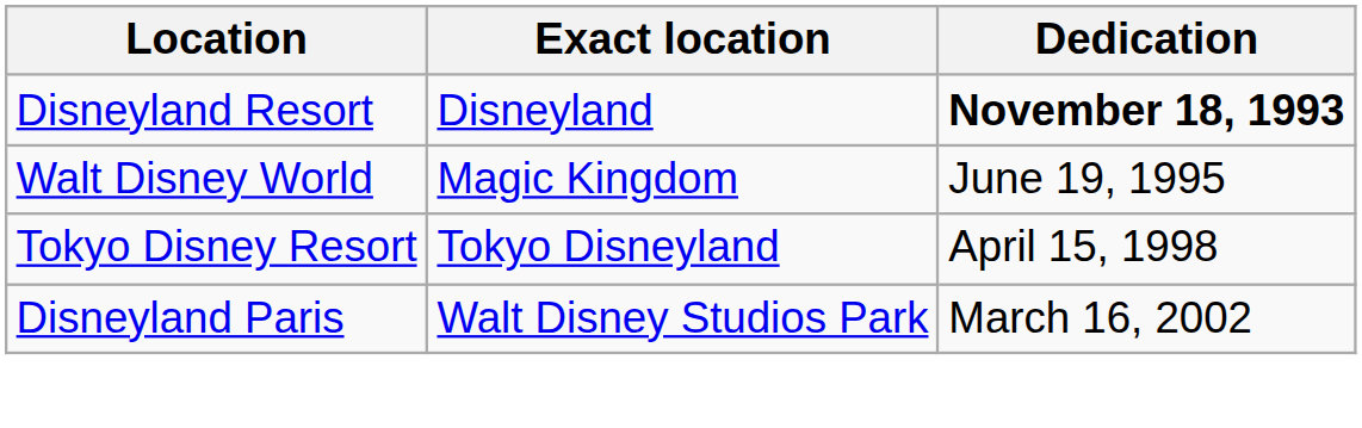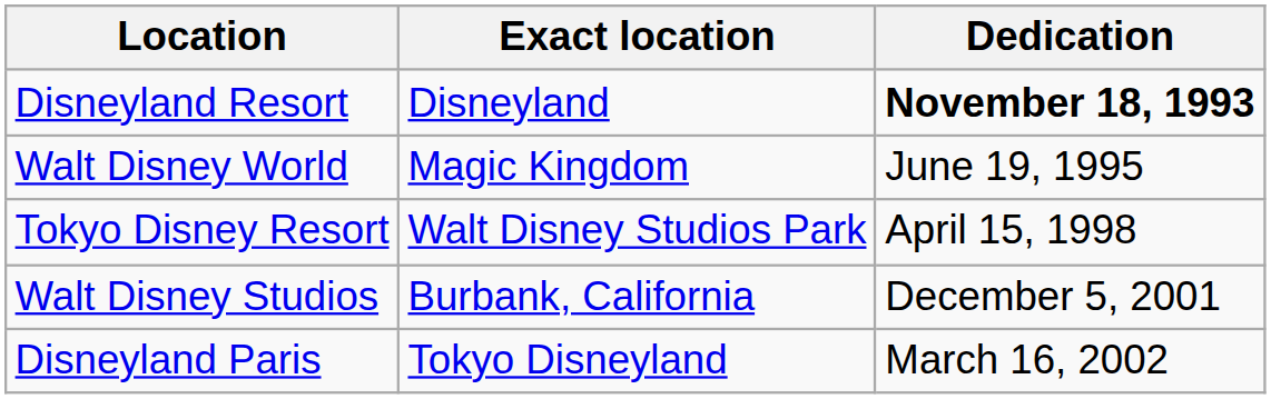Tokyo Disney Resort | Exact location: Tokyo Disneyland -> Walt Disney Studios Park
+ row: Walt Disney Studios | Burbank, California | December 5, 2001
Disneyland Paris | Exact location: Walt Disney Studios Park -> Tokyo Disneyland
